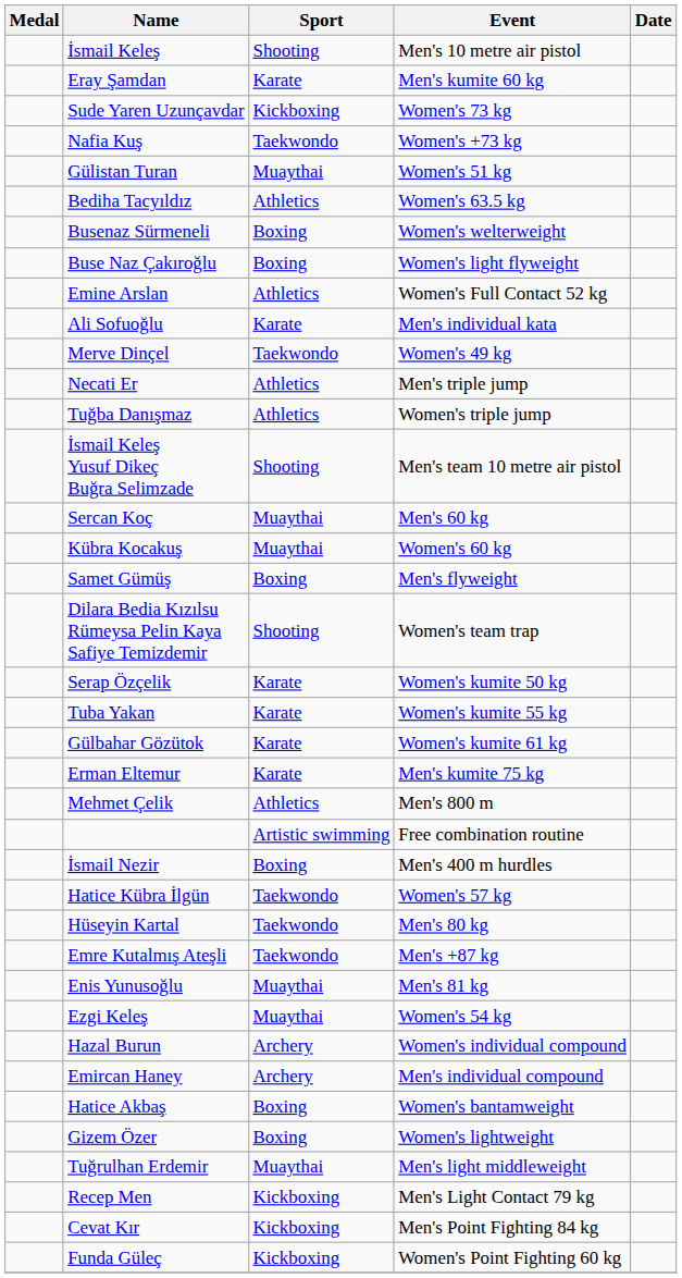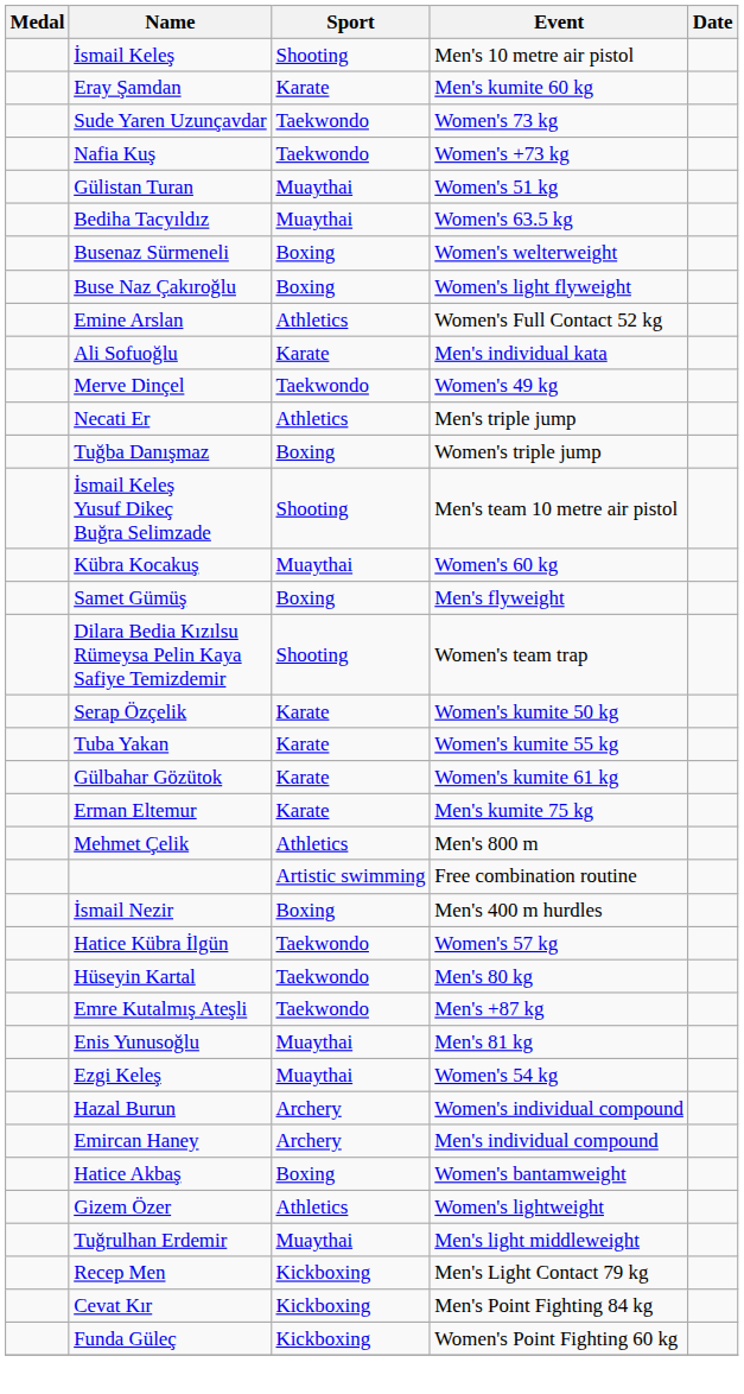Sude Yaren Uzunçavdar | Sport: Kickboxing -> Taekwondo
Bediha Tacyıldız | Sport: Athletics -> Muaythai
Tuğba Danışmaz | Sport: Athletics -> Boxing
- row: Sercan Koç | Muaythai | Men's 60 kg
Gizem Özer | Sport: Boxing -> Athletics
